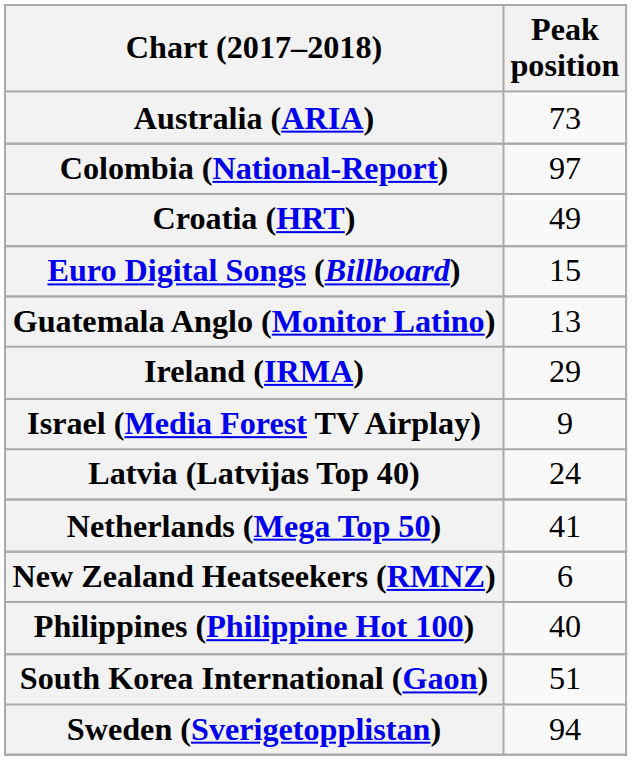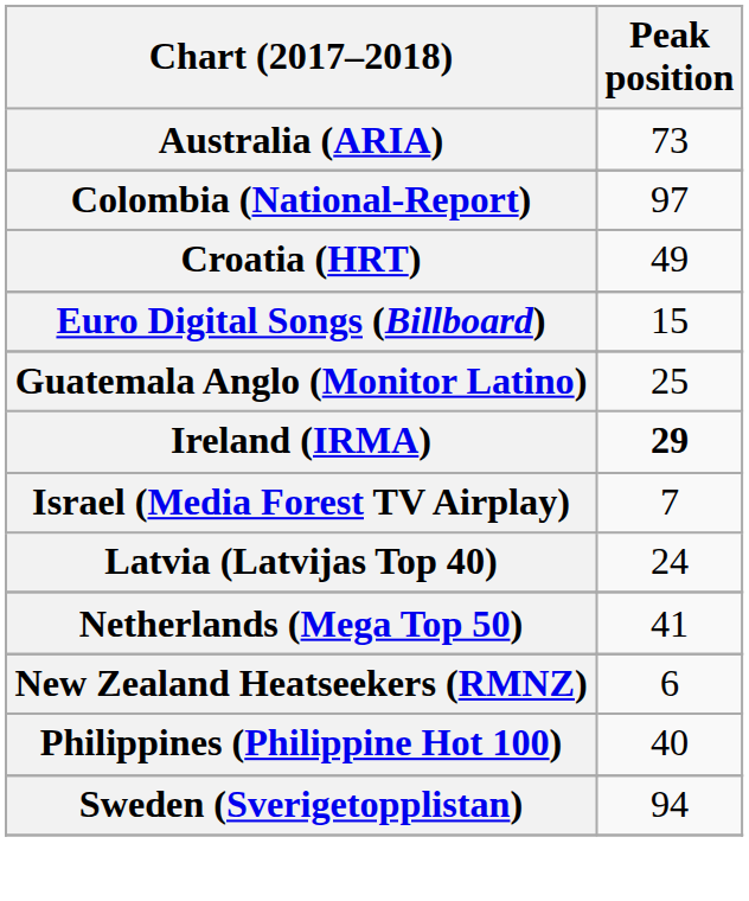Guatemala Anglo (Monitor Latino) | Peak position: 13 -> 25
Ireland (IRMA) | Peak position: normal -> bold
Israel (Media Forest TV Airplay) | Peak position: 9 -> 7
- row: South Korea International (Gaon) | 51
